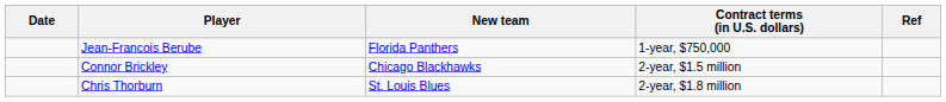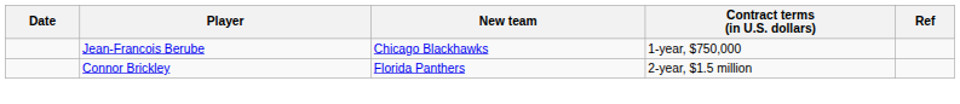Jean-Francois Berube | New team: Florida Panthers -> Chicago Blackhawks
Connor Brickley | New team: Chicago Blackhawks -> Florida Panthers
- row: Chris Thorburn | St. Louis Blues | 2-year, $1.8 million
